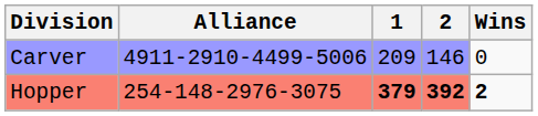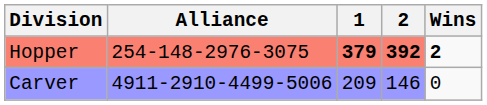rows swapped: Hopper <-> Carver
